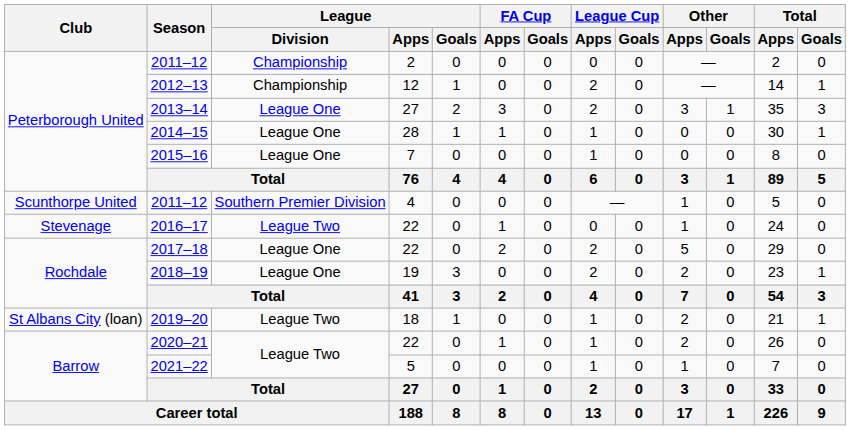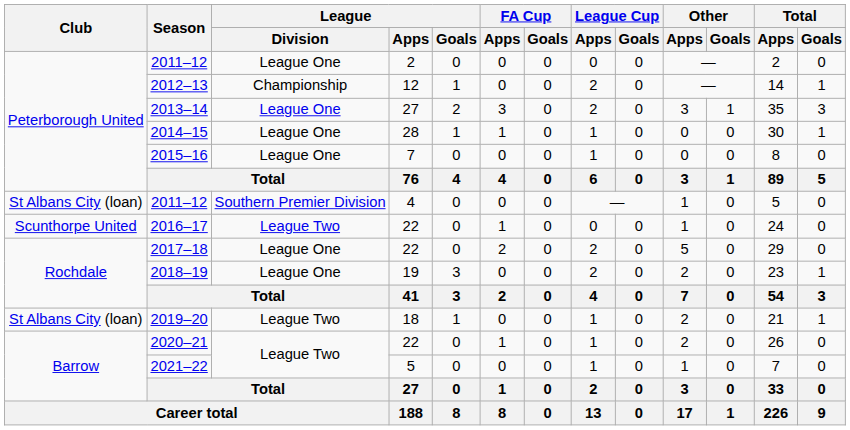2011–12 / 2 | League / Division: Championship -> League One
2011–12 / 4 | Club: Scunthorpe United -> St Albans City (loan)
2016–17 | Club: Stevenage -> Scunthorpe United
